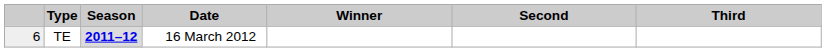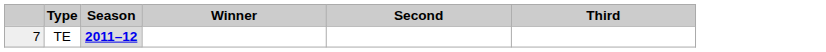- column: Date | 16 March 2012
TE | column 1: 6 -> 7
